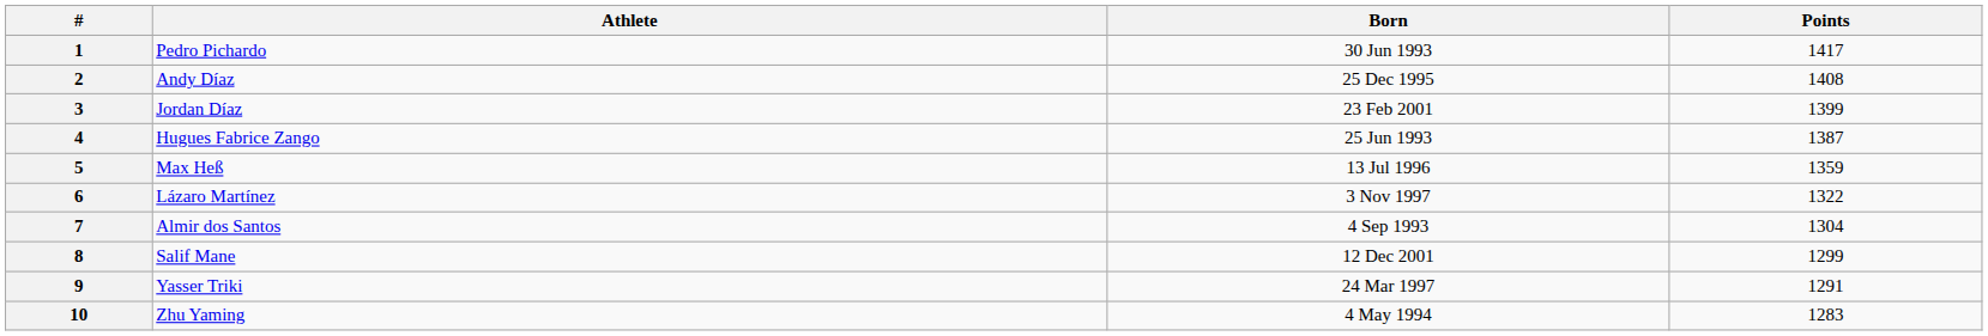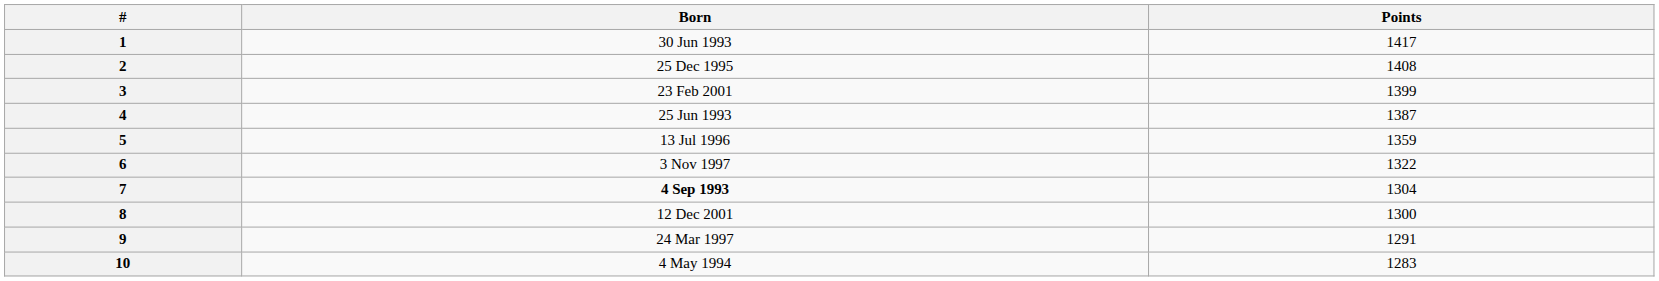- column: Athlete | Pedro Pichardo | Andy Díaz | Jordan Díaz | Hugues Fabrice Zango | Max Heß | Lázaro Martínez | Almir dos Santos | Salif Mane | Yasser Triki | Zhu Yaming
7 | Born: normal -> bold
8 | Points: 1299 -> 1300
